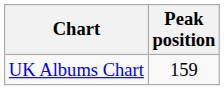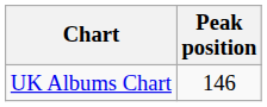UK Albums Chart | Peak position: 159 -> 146
